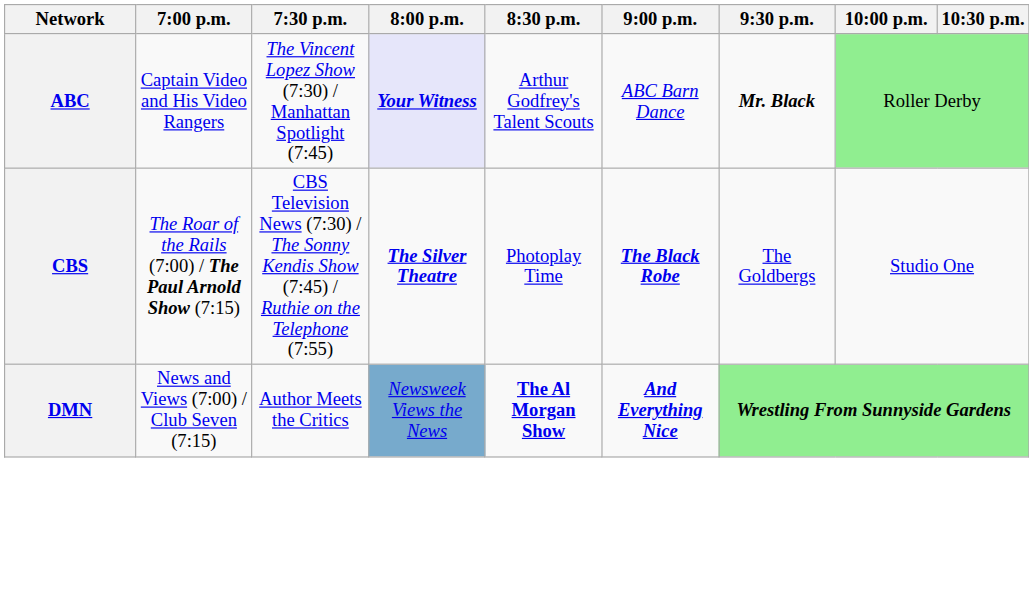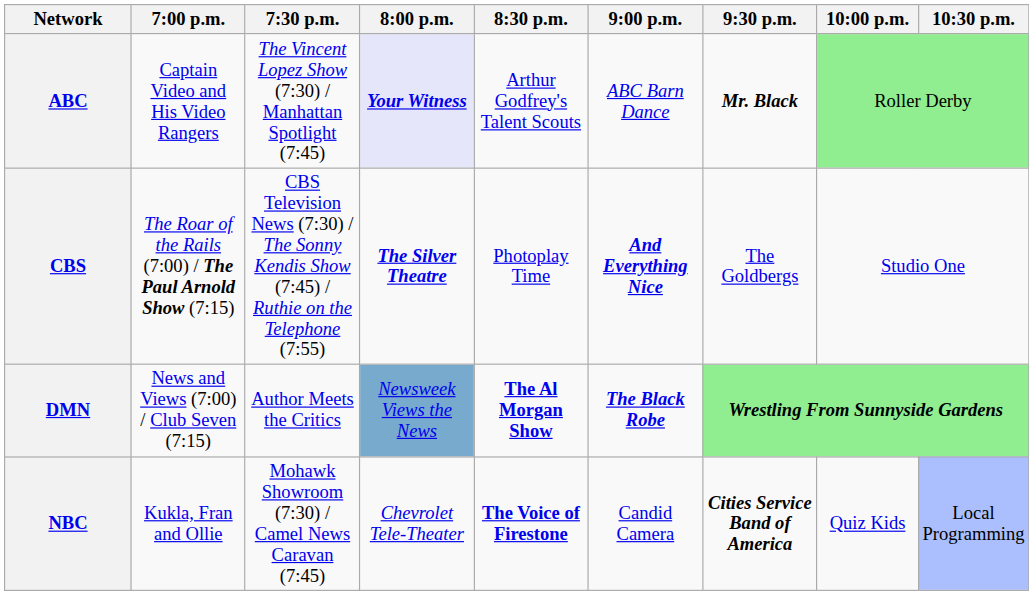CBS | 9:00 p.m.: The Black Robe -> And Everything Nice
DMN | 9:00 p.m.: And Everything Nice -> The Black Robe
+ row: NBC | Kukla, Fran and Ollie | Mohawk Showroom (7:30) / Camel News Caravan (7:45) | Chevrolet Tele-Theater | The Voice of Firestone | Candid Camera | Cities Service Band of America | Quiz Kids | Local Programming
